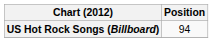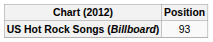US Hot Rock Songs (Billboard) | Position: 94 -> 93
